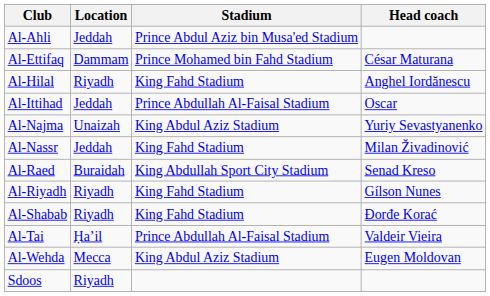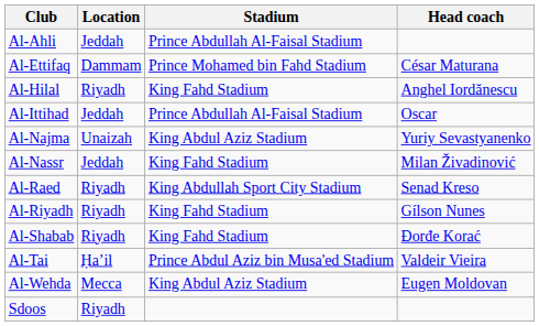Al-Ahli | Stadium: Prince Abdul Aziz bin Musa'ed Stadium -> Prince Abdullah Al-Faisal Stadium
Al-Raed | Location: Buraidah -> Riyadh
Al-Tai | Stadium: Prince Abdullah Al-Faisal Stadium -> Prince Abdul Aziz bin Musa'ed Stadium
